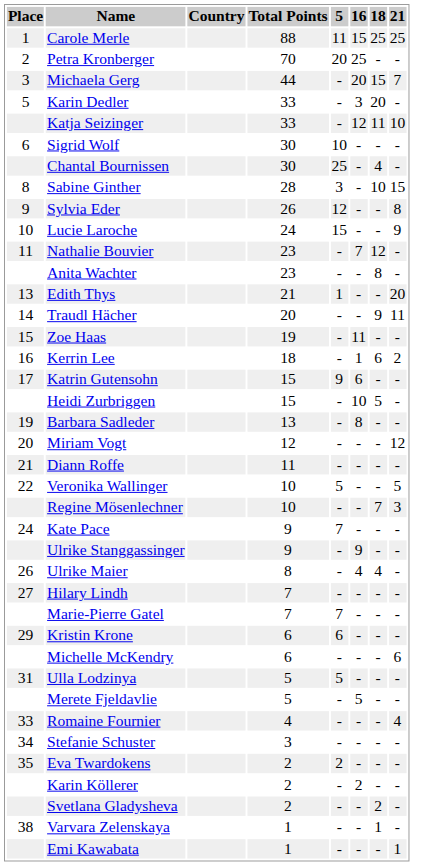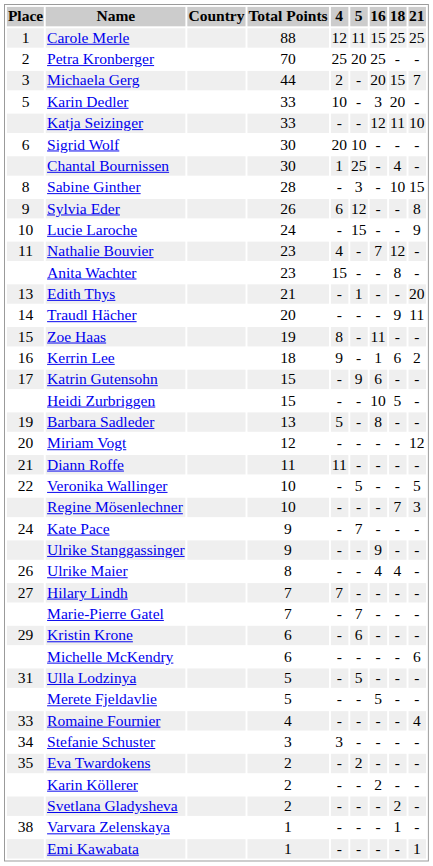+ column: 4 | 12 | 25 | 2 | 10 | - | 20 | 1 | - | 6 | - | 4 | 15 | - | - | 8 | 9 | - | - | 5 | - | 11 | - | - | - | - | - | 7 | - | - | - | - | - | - | 3 | - | - | - | - | -
